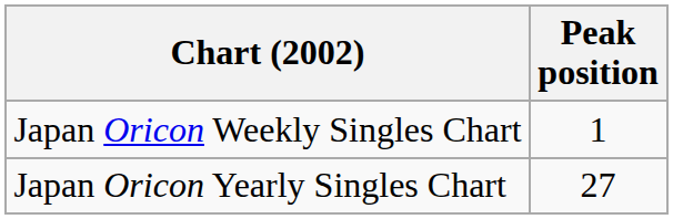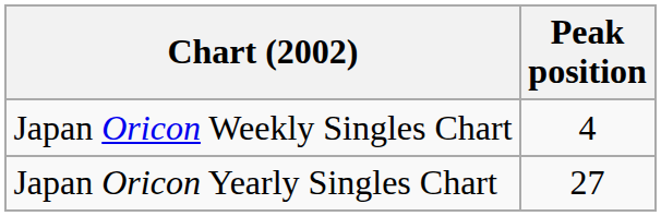Japan Oricon Weekly Singles Chart | Peak position: 1 -> 4
